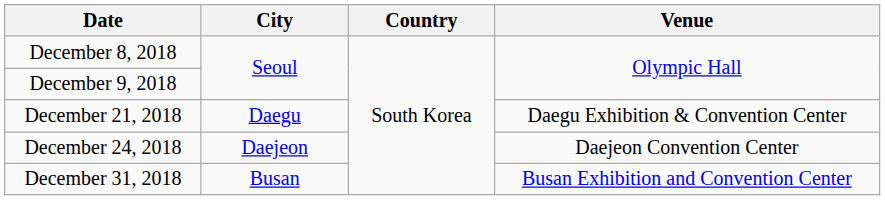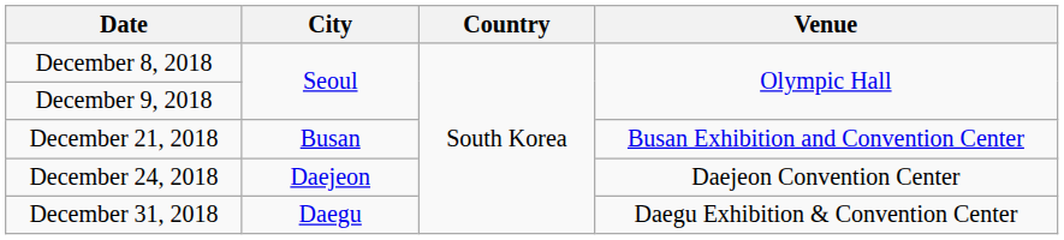December 21, 2018 | City: Daegu -> Busan
December 21, 2018 | Venue: Daegu Exhibition & Convention Center -> Busan Exhibition and Convention Center
December 31, 2018 | City: Busan -> Daegu
December 31, 2018 | Venue: Busan Exhibition and Convention Center -> Daegu Exhibition & Convention Center
